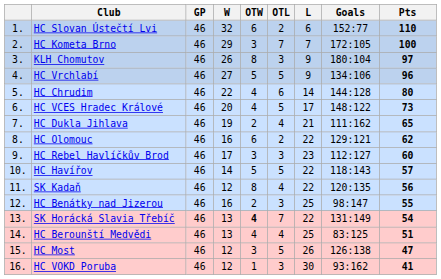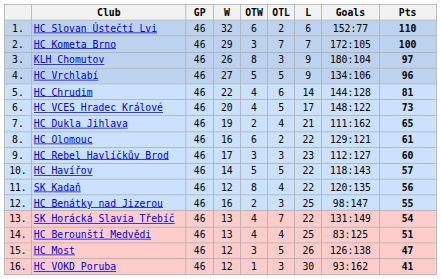HC Chrudim | Pts: 80 -> 81
HC Olomouc | Pts: 62 -> 61
SK Horácká Slavia Třebíč | OTW: bold -> normal
